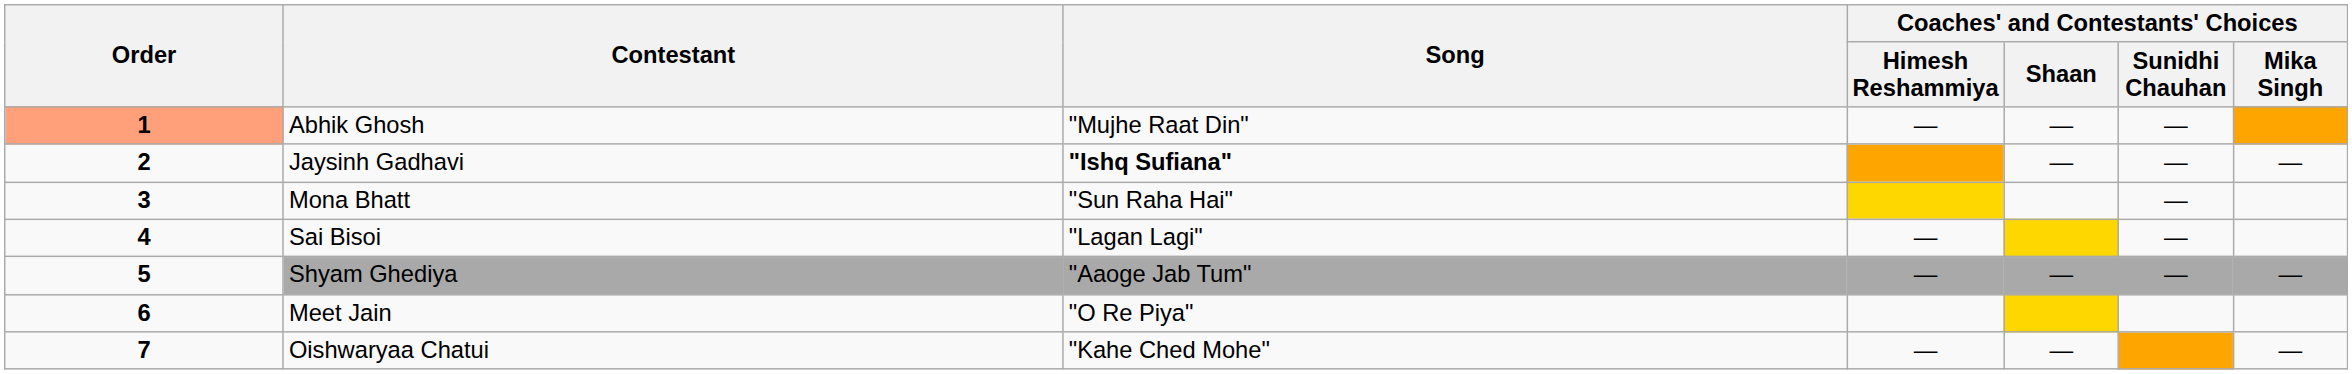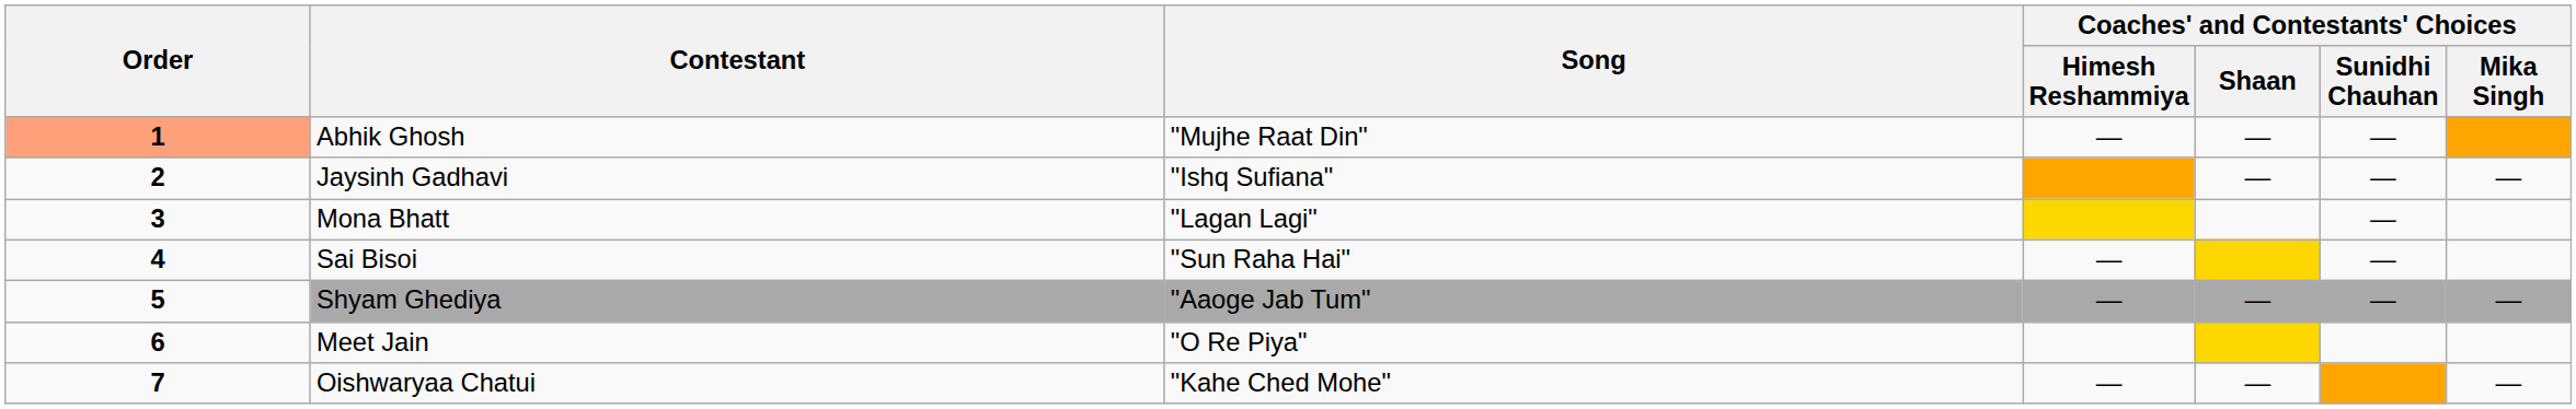Jaysinh Gadhavi | Song: bold -> normal
Mona Bhatt | Song: "Sun Raha Hai" -> "Lagan Lagi"
Sai Bisoi | Song: "Lagan Lagi" -> "Sun Raha Hai"
